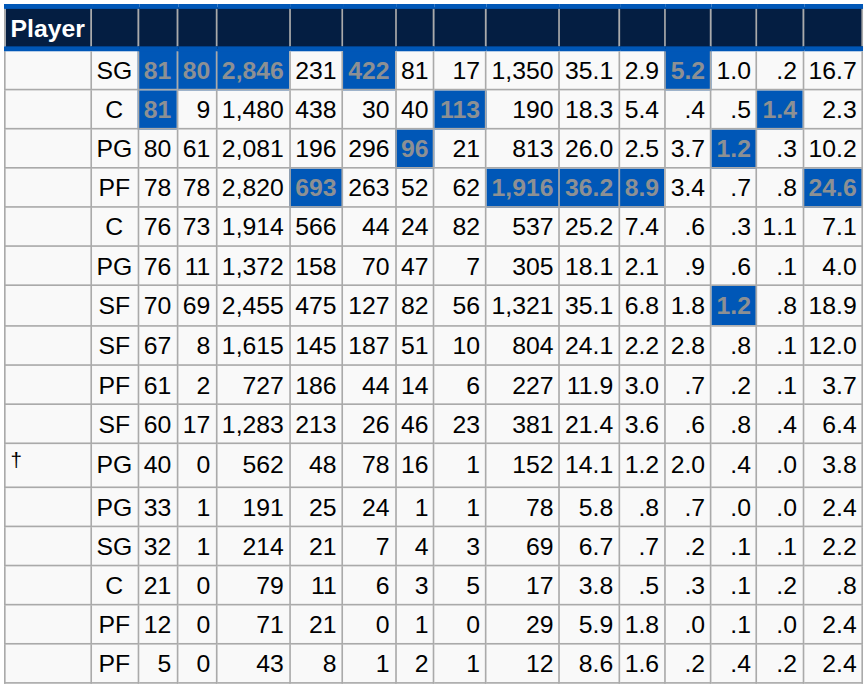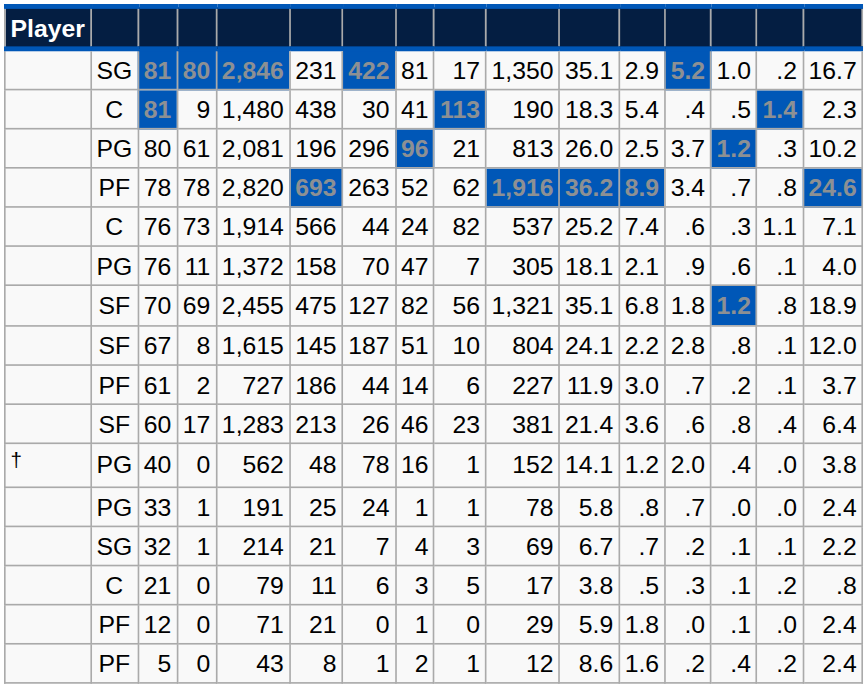81 / 9 | column 8: 40 -> 41
